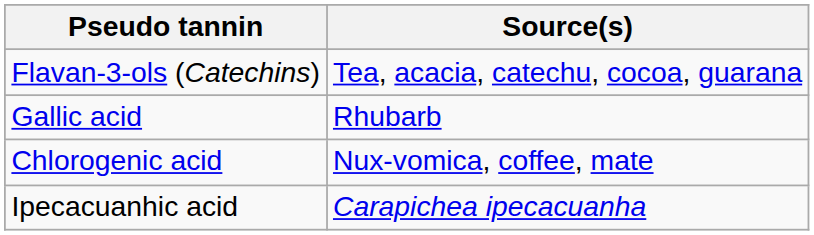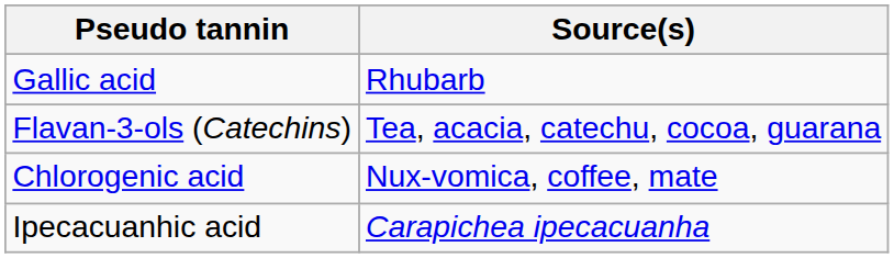rows swapped: Gallic acid <-> Flavan-3-ols (Catechins)
